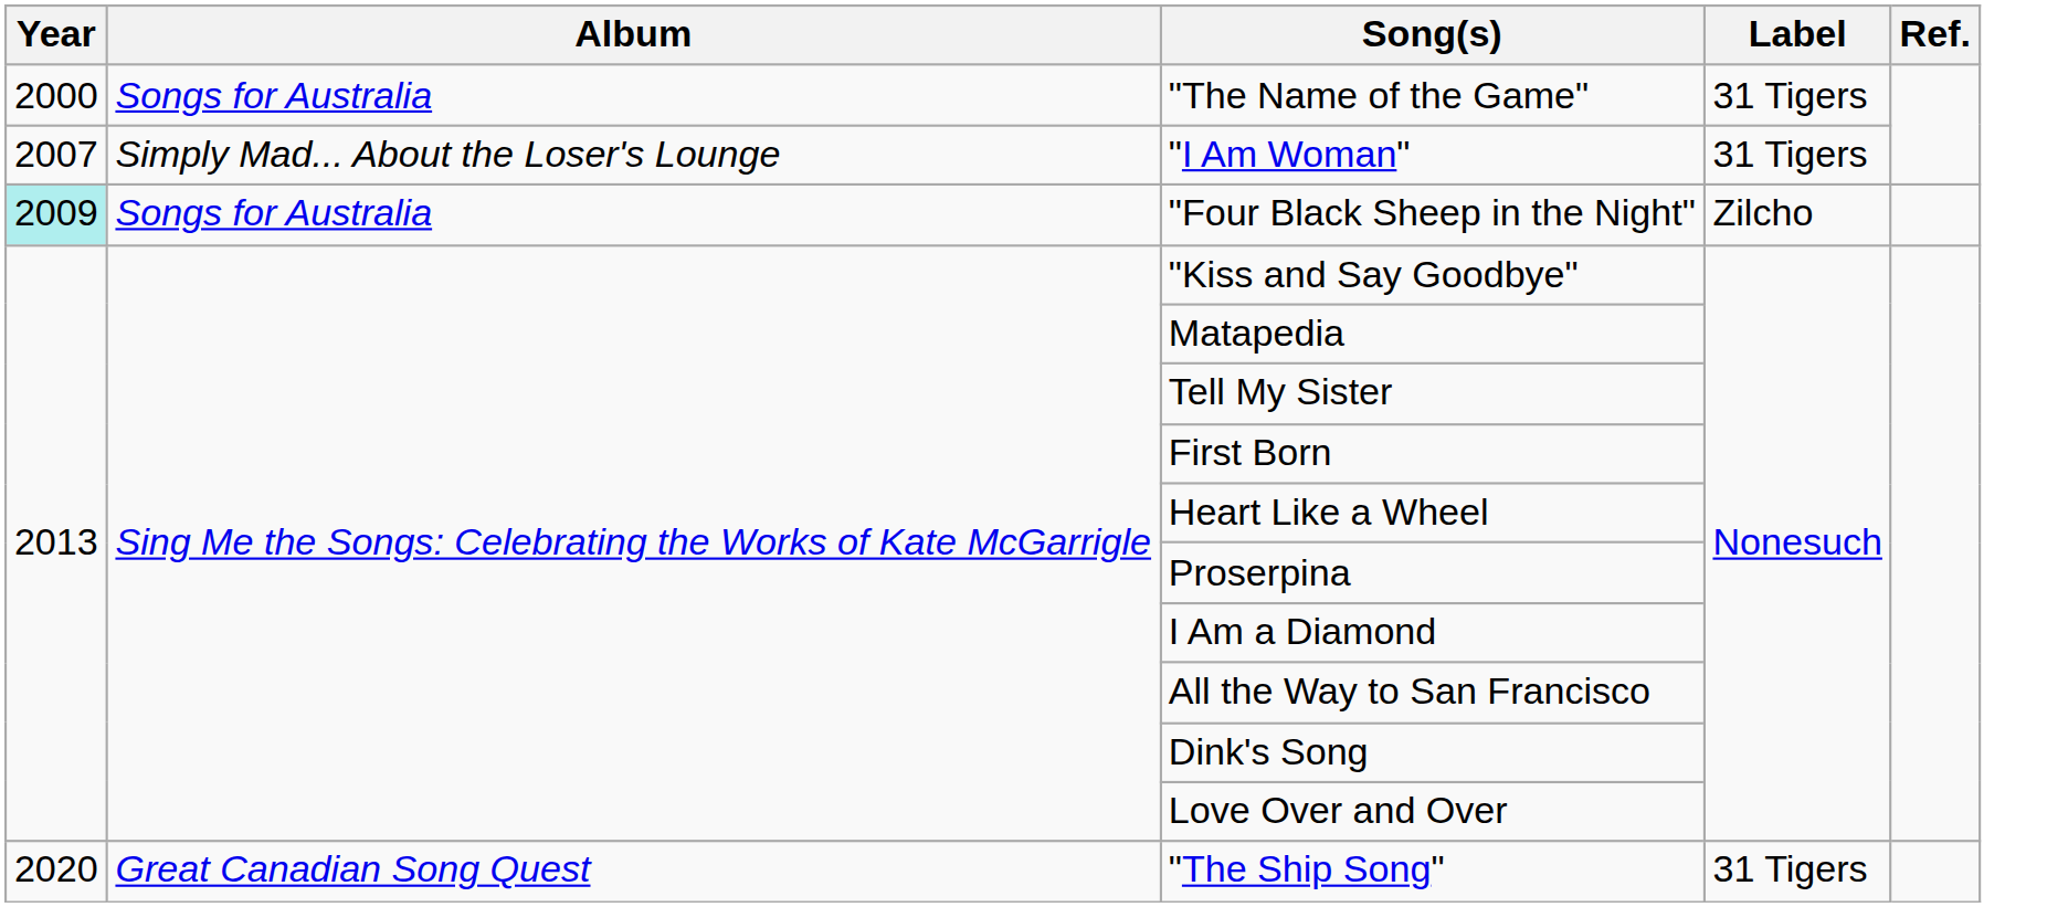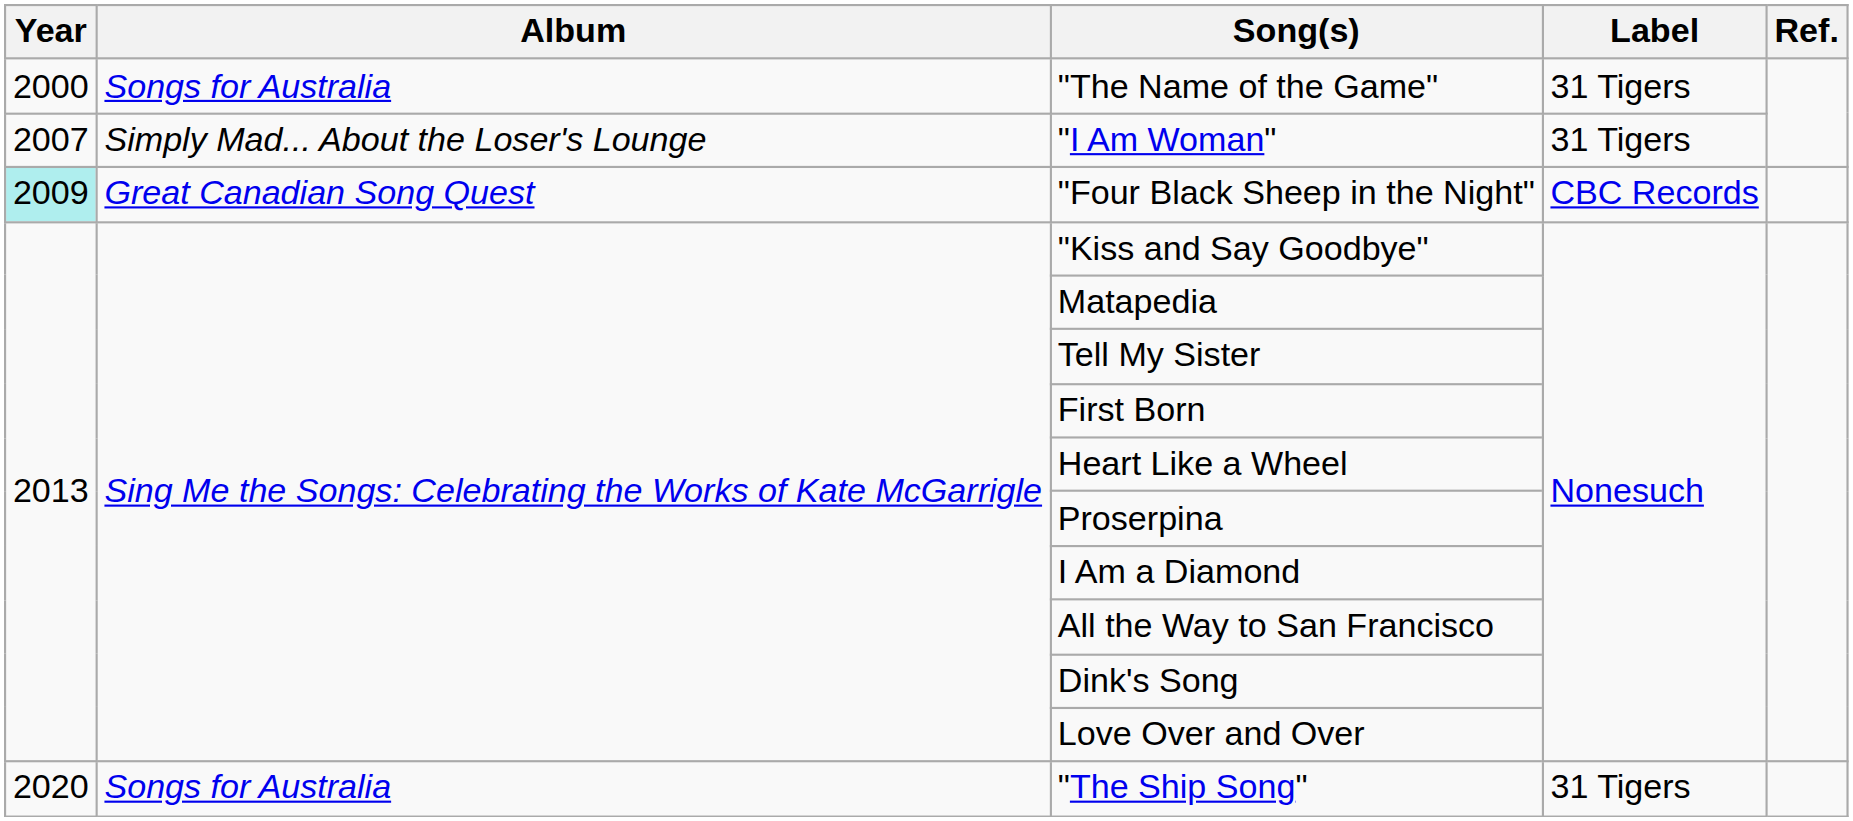"Four Black Sheep in the Night" | Album: Songs for Australia -> Great Canadian Song Quest
"Four Black Sheep in the Night" | Label: Zilcho -> CBC Records
"The Ship Song" | Album: Great Canadian Song Quest -> Songs for Australia
